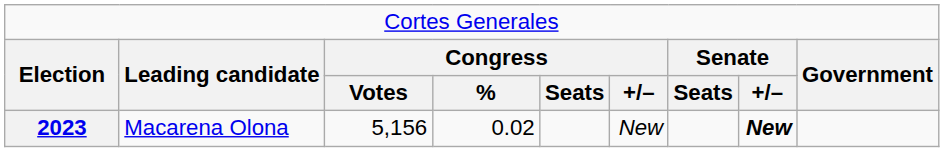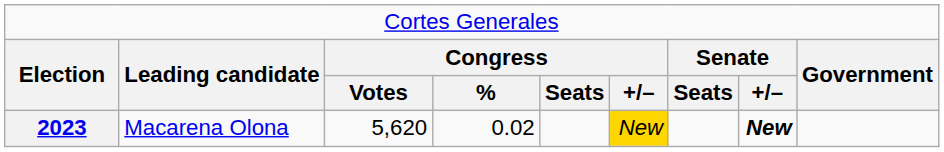2023 | column 3: 5,156 -> 5,620
2023 | column 6: no background -> gold background
